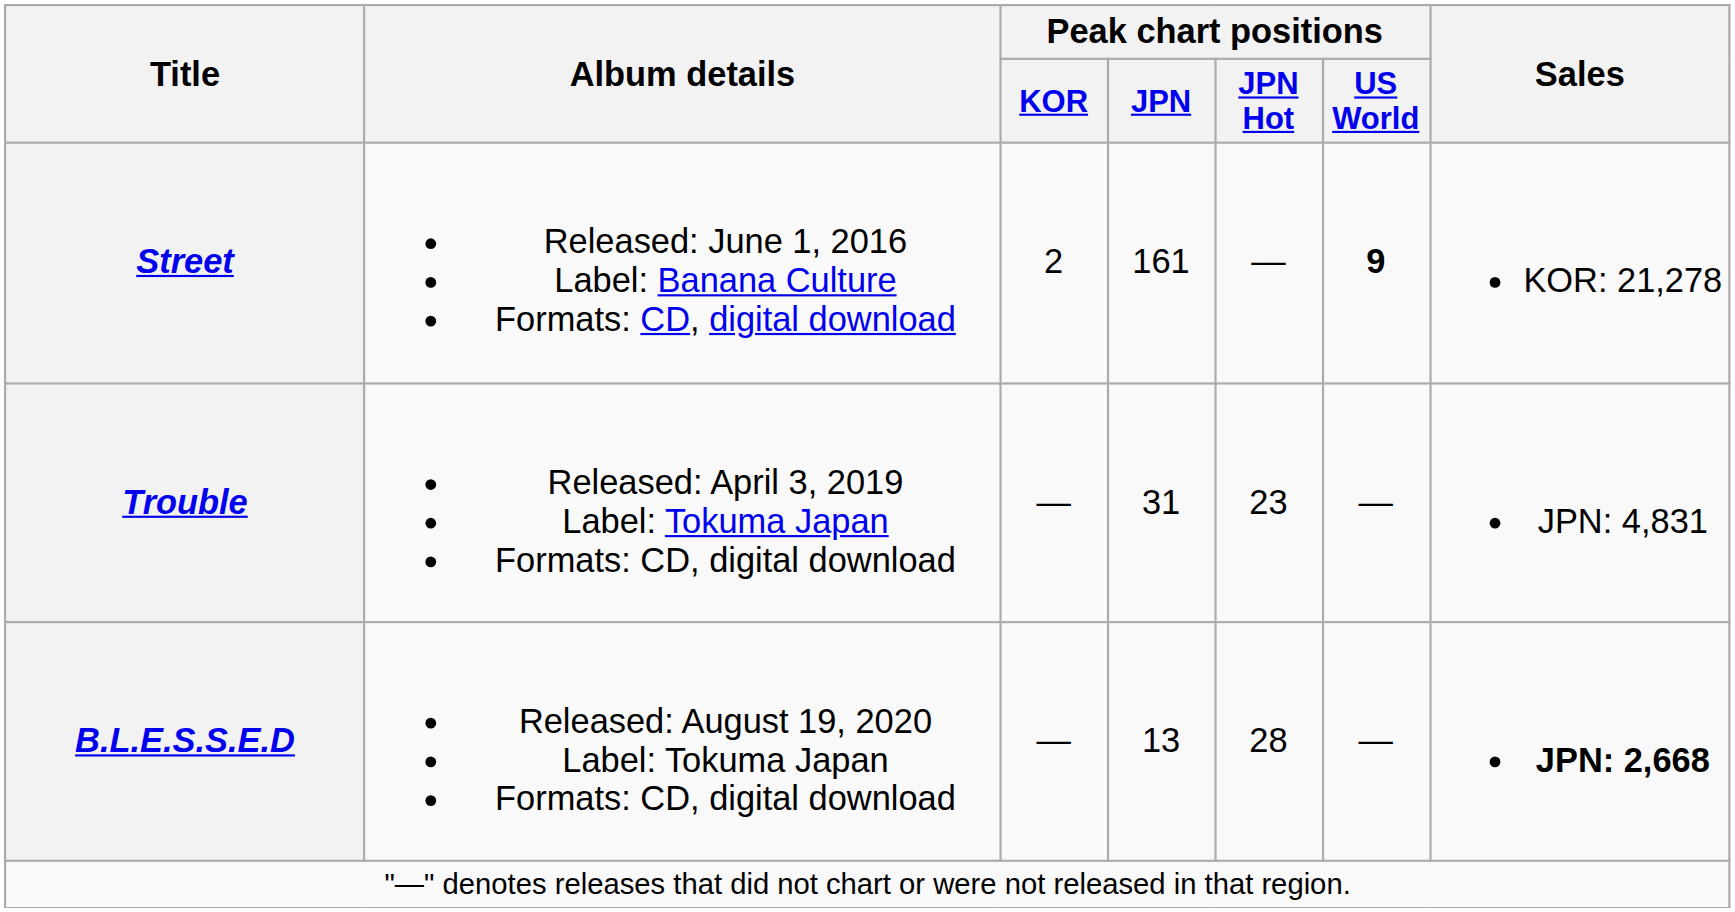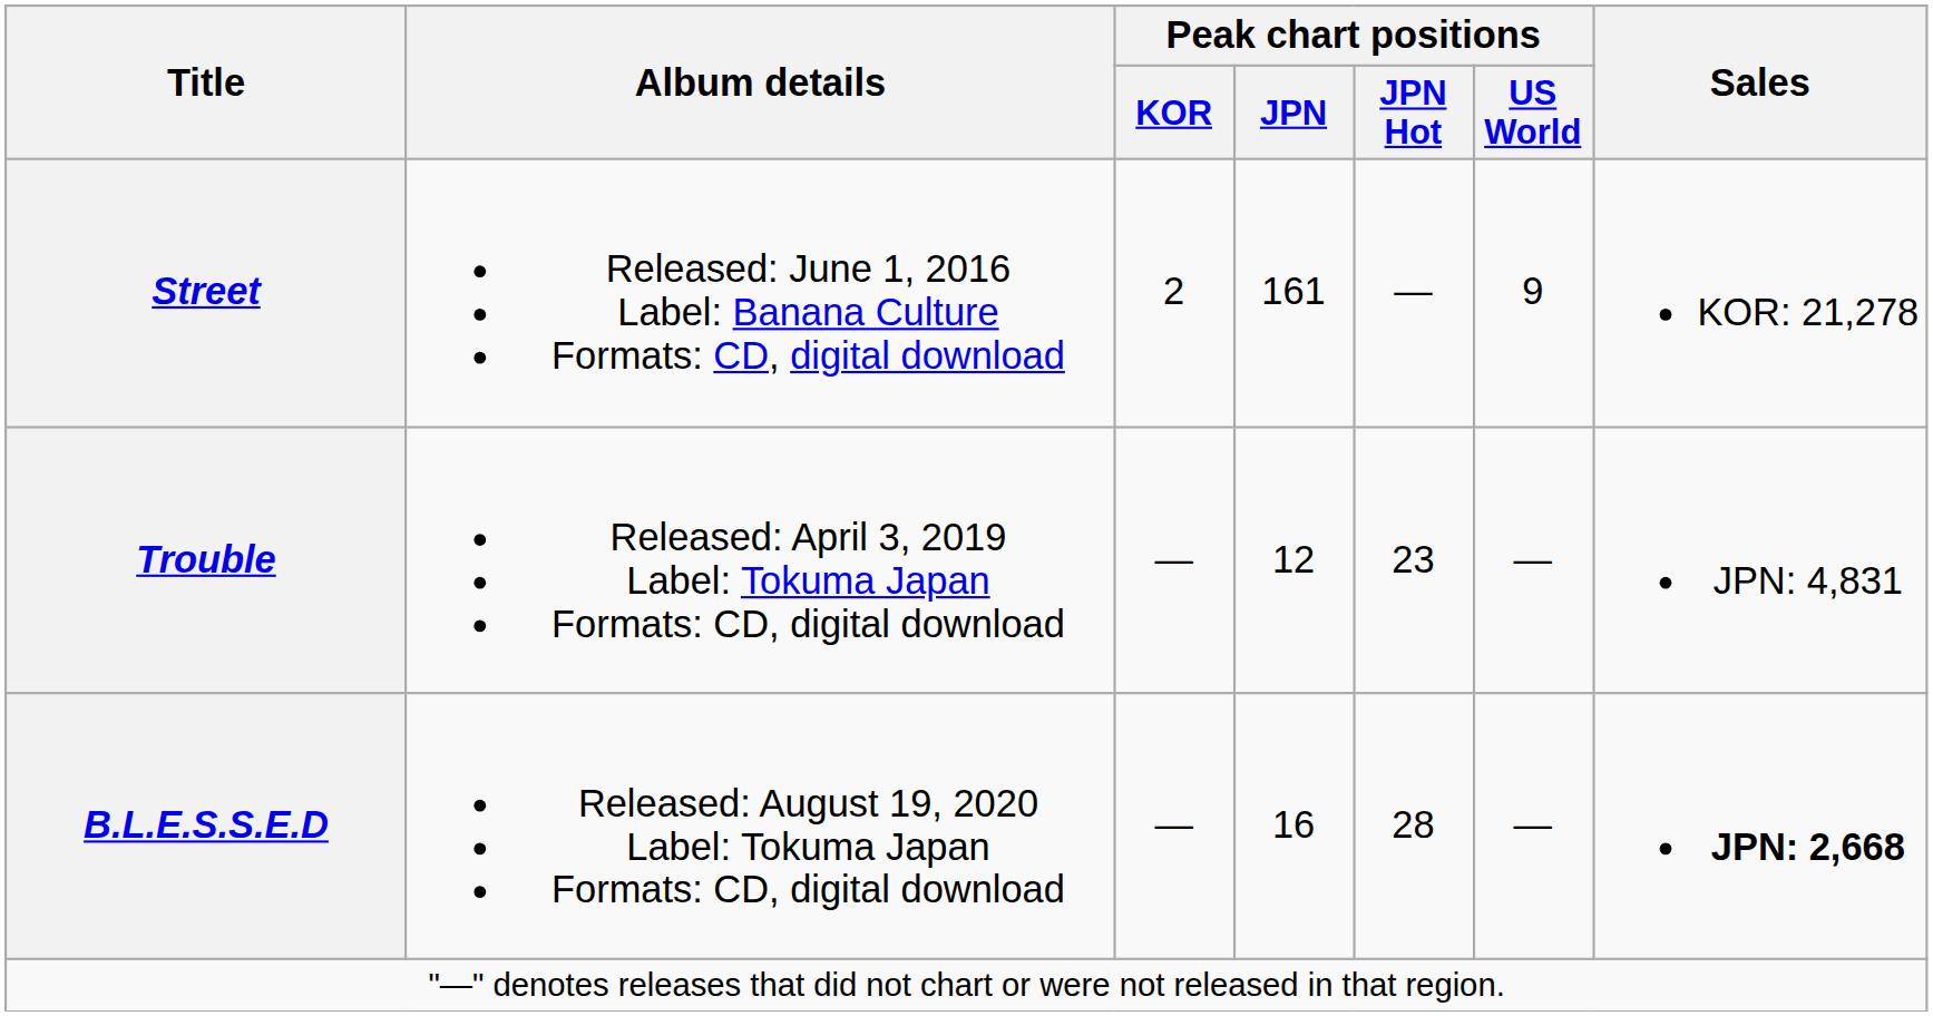Street | Peak chart positions / US World: bold -> normal
Trouble | Peak chart positions / JPN: 31 -> 12
B.L.E.S.S.E.D | Peak chart positions / JPN: 13 -> 16
